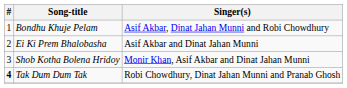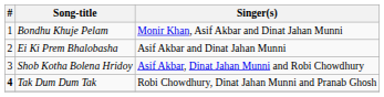Bondhu Khuje Pelam | Singer(s): Asif Akbar, Dinat Jahan Munni and Robi Chowdhury -> Monir Khan, Asif Akbar and Dinat Jahan Munni
Shob Kotha Bolena Hridoy | Singer(s): Monir Khan, Asif Akbar and Dinat Jahan Munni -> Asif Akbar, Dinat Jahan Munni and Robi Chowdhury
